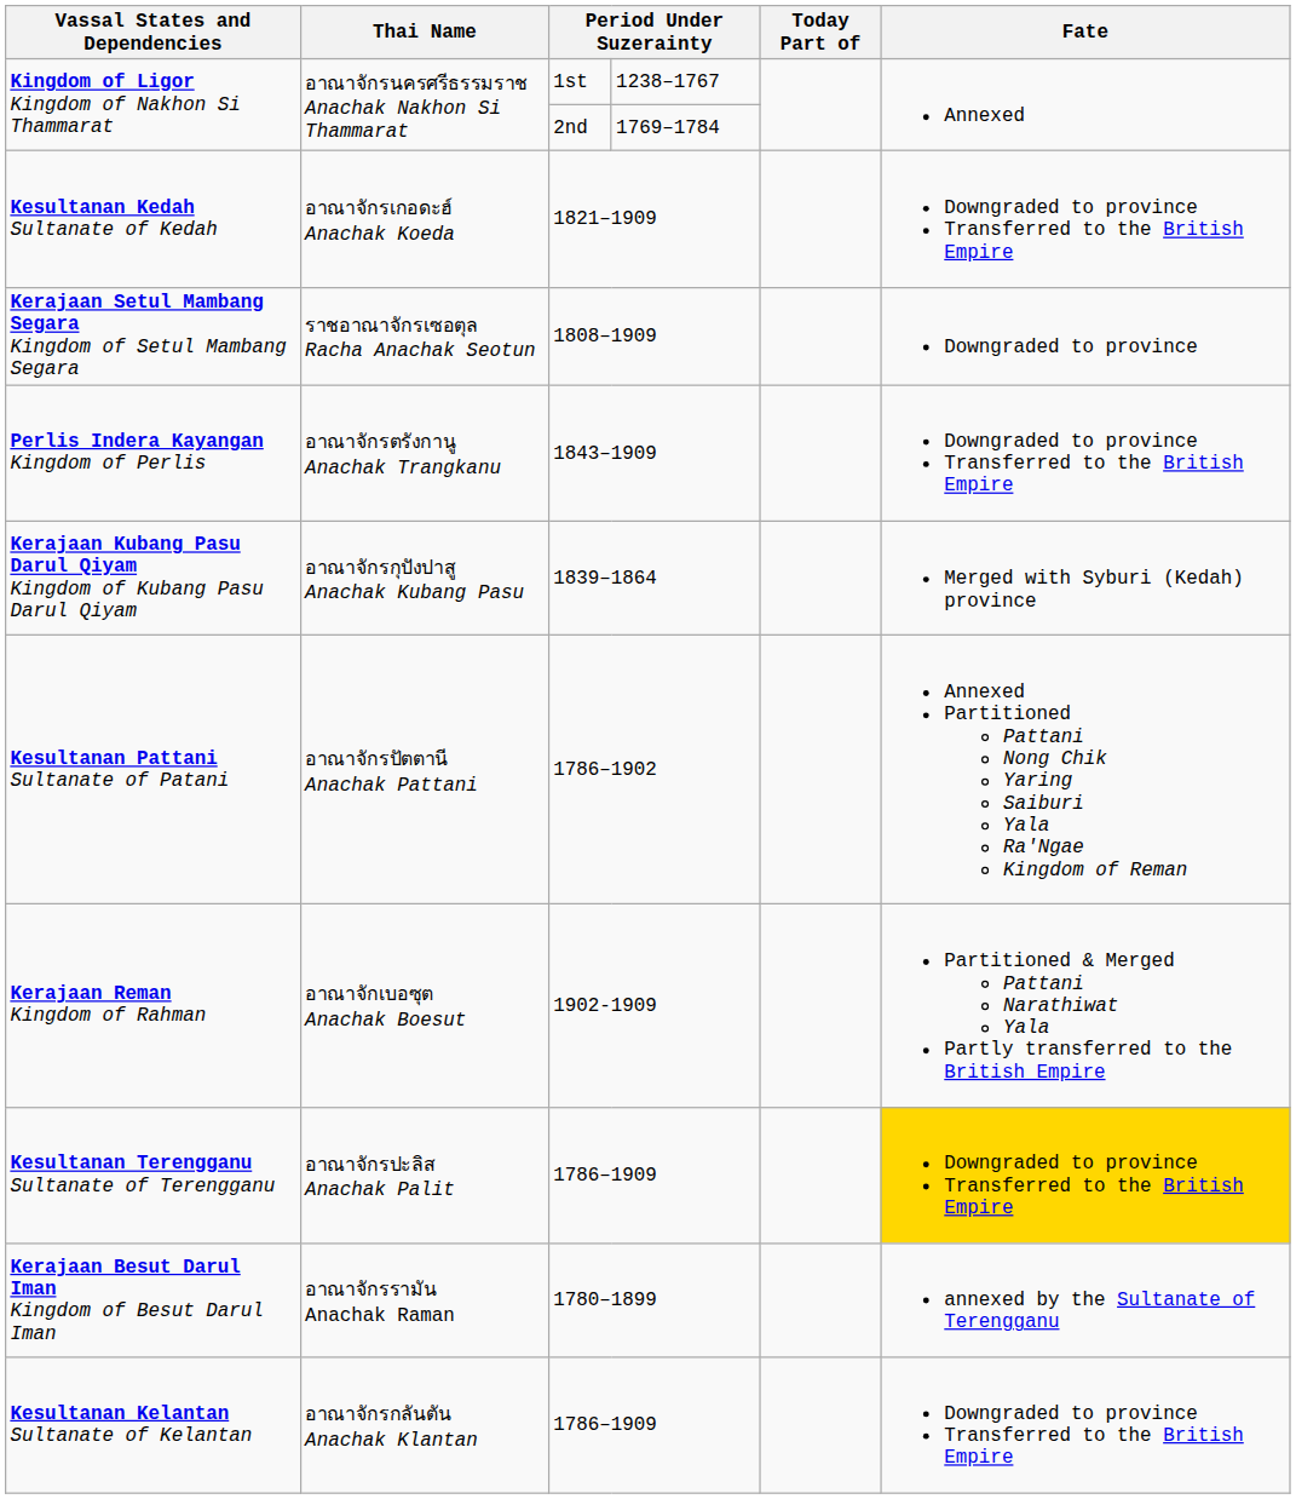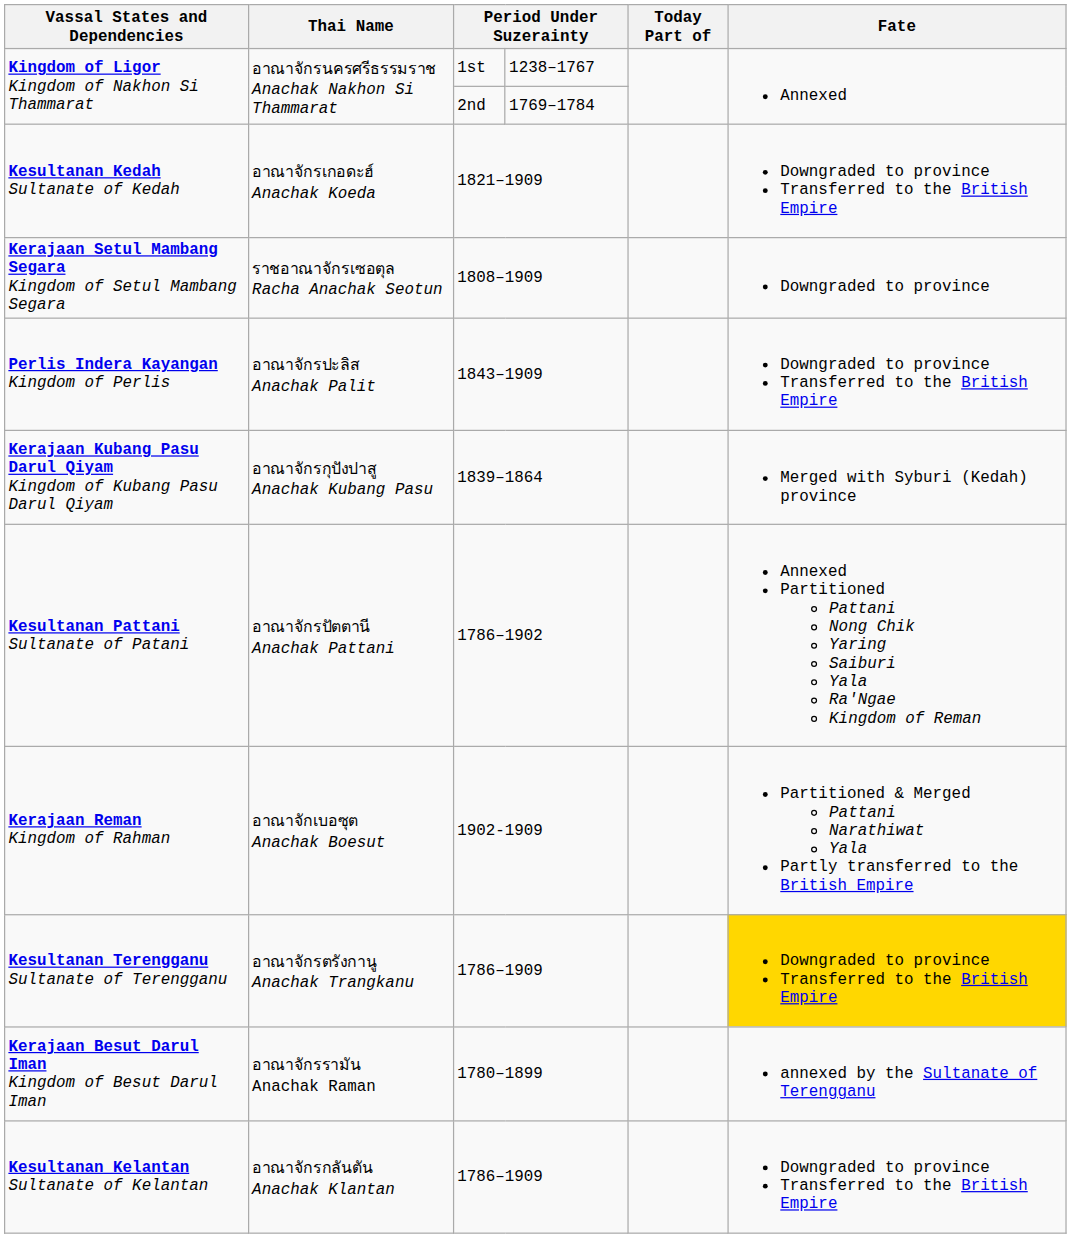Perlis Indera Kayangan Kingdom of Perlis | Thai Name: อาณาจักรตรังกานู Anachak Trangkanu -> อาณาจักรปะลิส Anachak Palit
Kesultanan Terengganu Sultanate of Terengganu | Thai Name: อาณาจักรปะลิส Anachak Palit -> อาณาจักรตรังกานู Anachak Trangkanu
